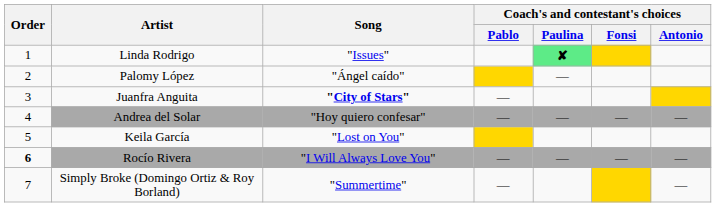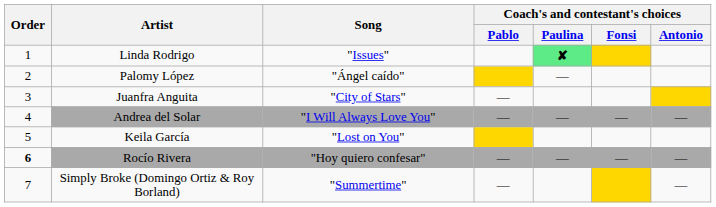Juanfra Anguita | Song: bold -> normal
Andrea del Solar | Song: "Hoy quiero confesar" -> "I Will Always Love You"
Rocío Rivera | Song: "I Will Always Love You" -> "Hoy quiero confesar"
